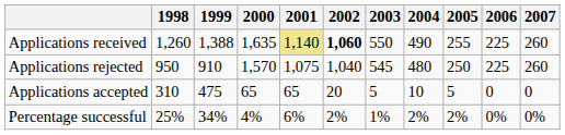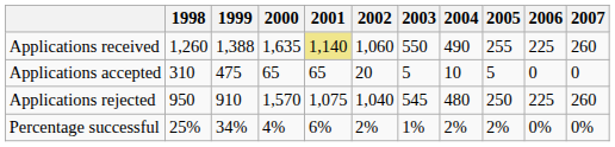Applications received | 2002: bold -> normal
rows swapped: Applications accepted <-> Applications rejected
